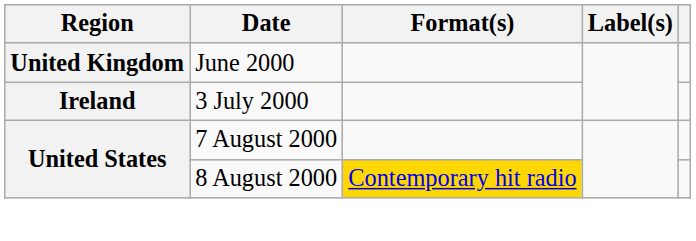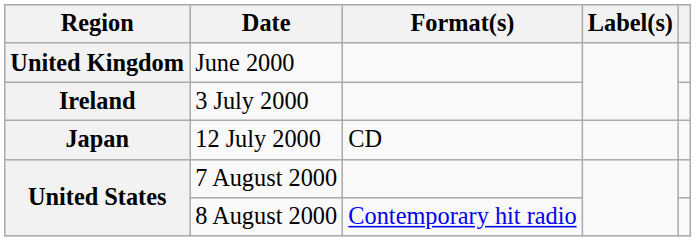+ row: Japan | 12 July 2000 | CD
8 August 2000 | Format(s): gold background -> no background
